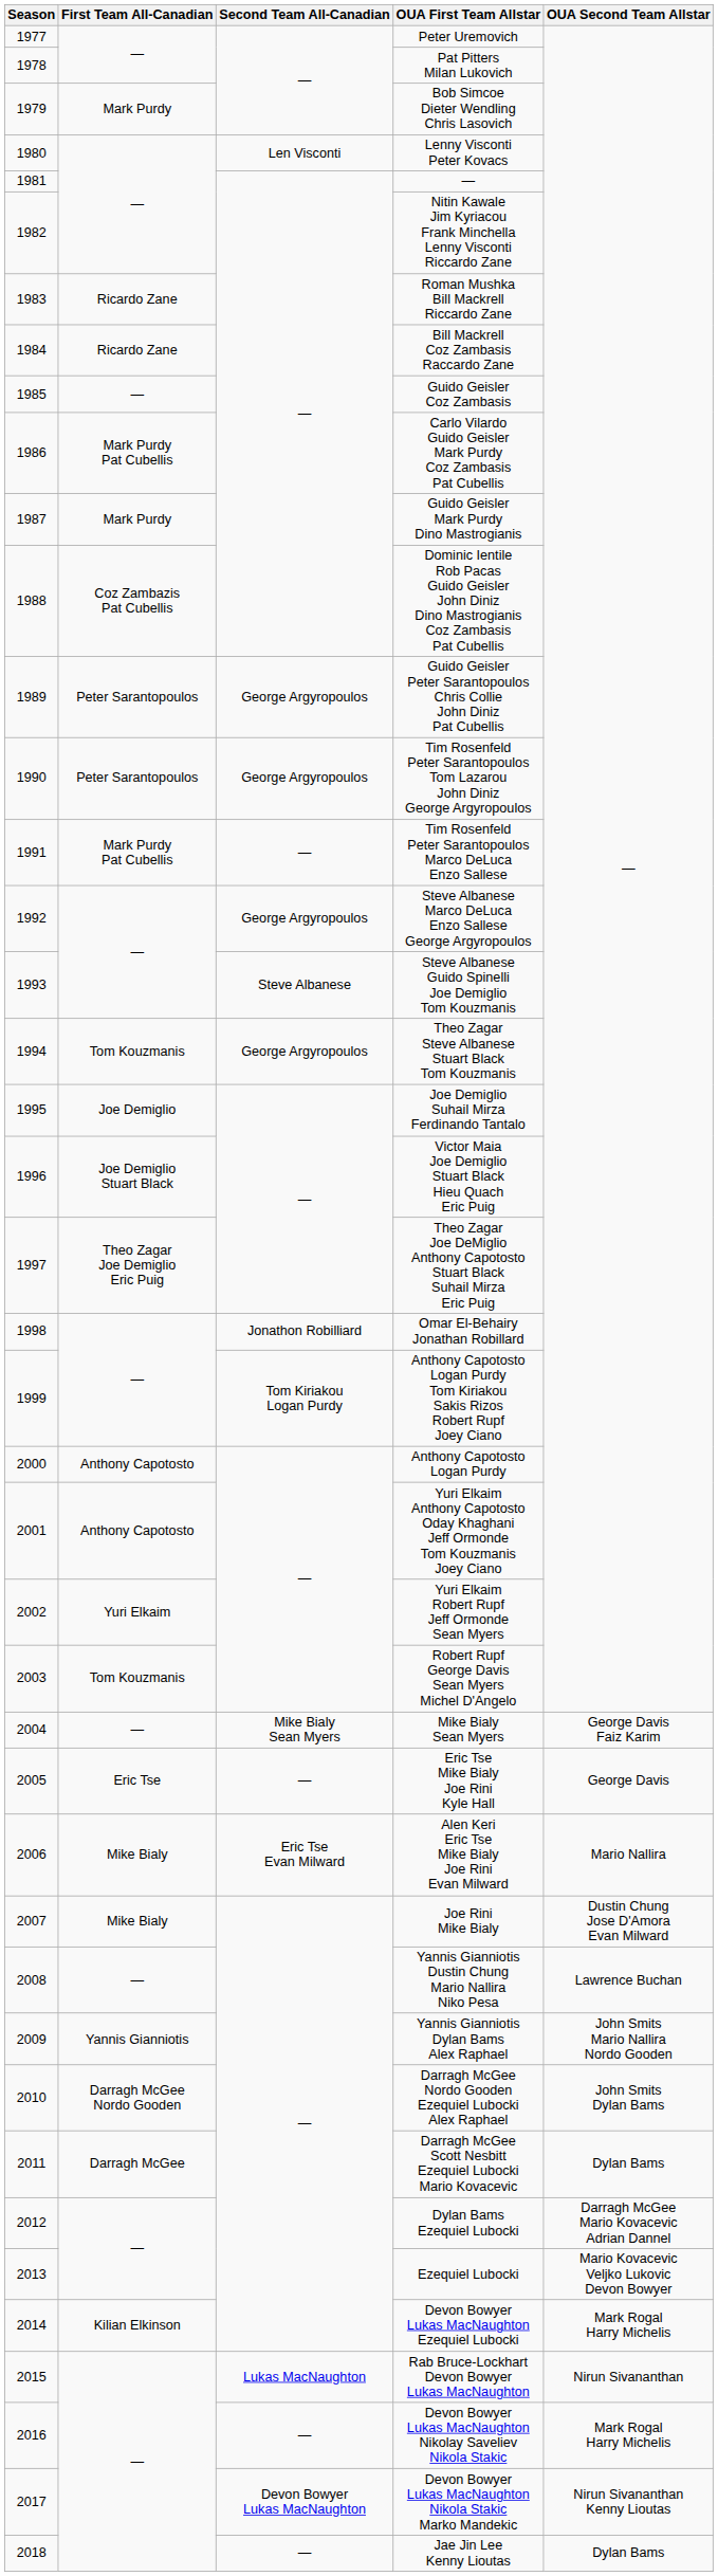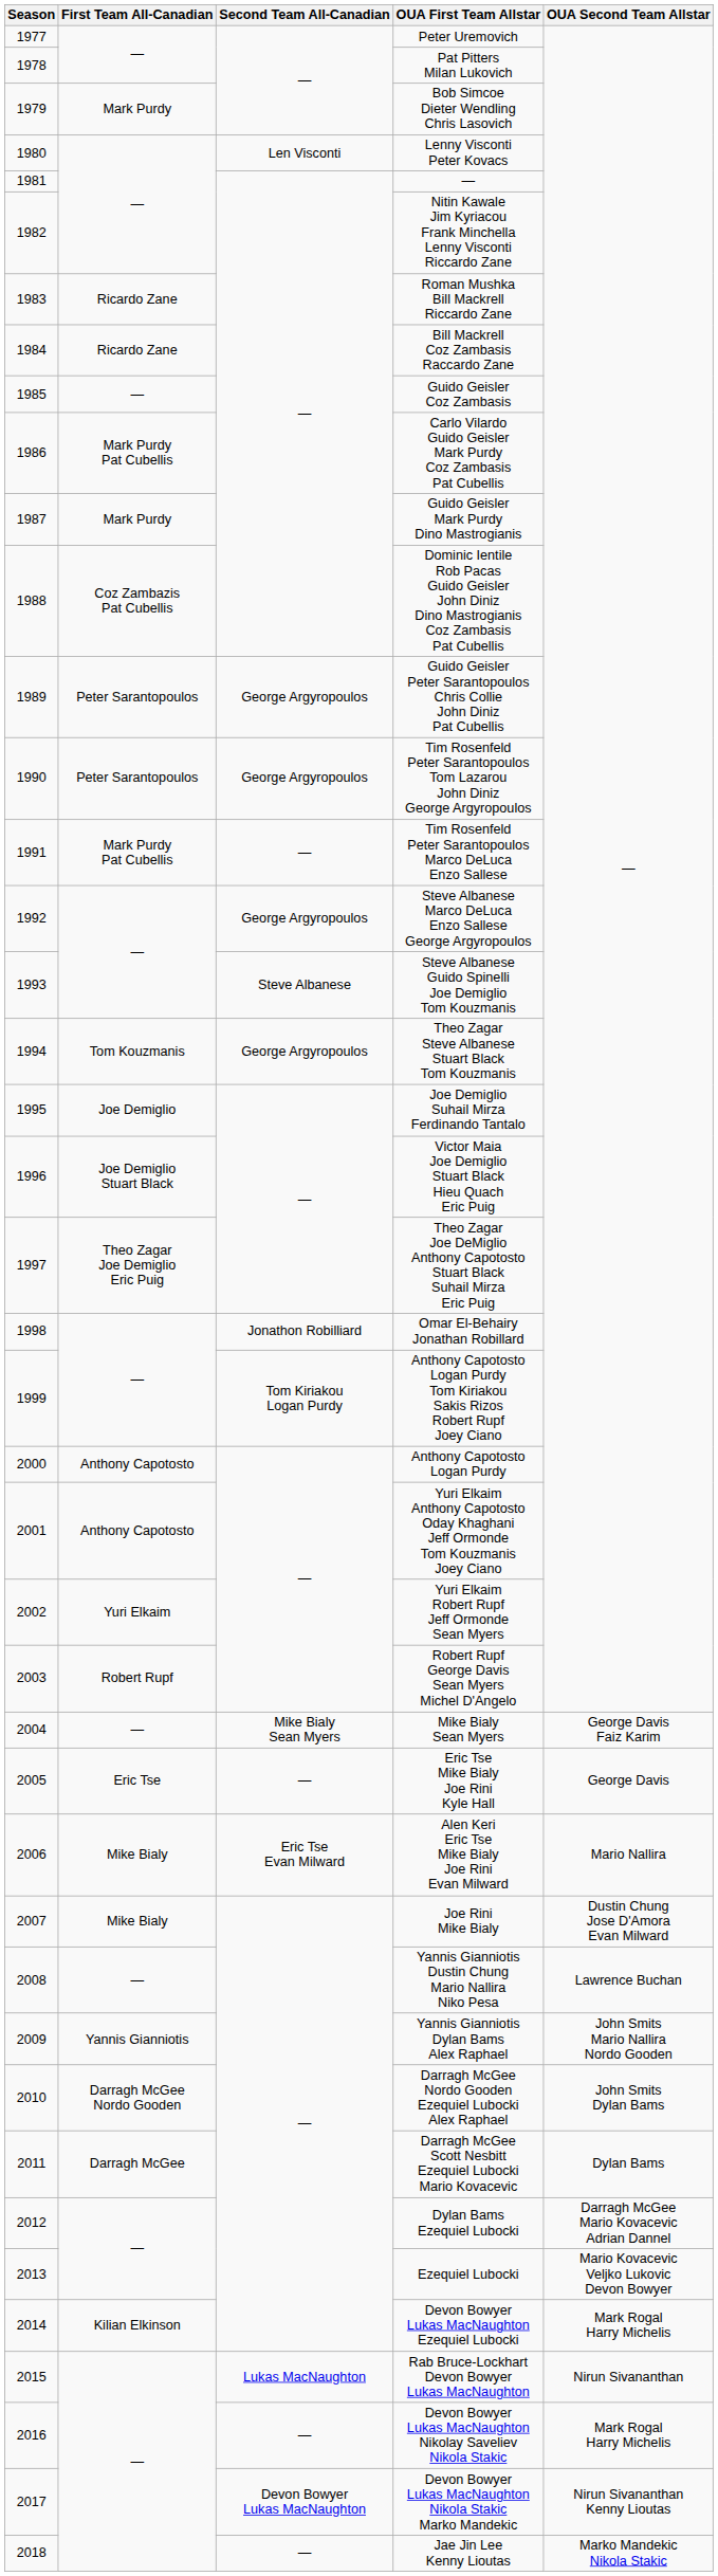Robert Rupf George Davis Sean Myers Michel D'Angelo | First Team All-Canadian: Tom Kouzmanis -> Robert Rupf
Jae Jin Lee Kenny Lioutas | OUA Second Team Allstar: Dylan Bams -> Marko Mandekic Nikola Stakic
